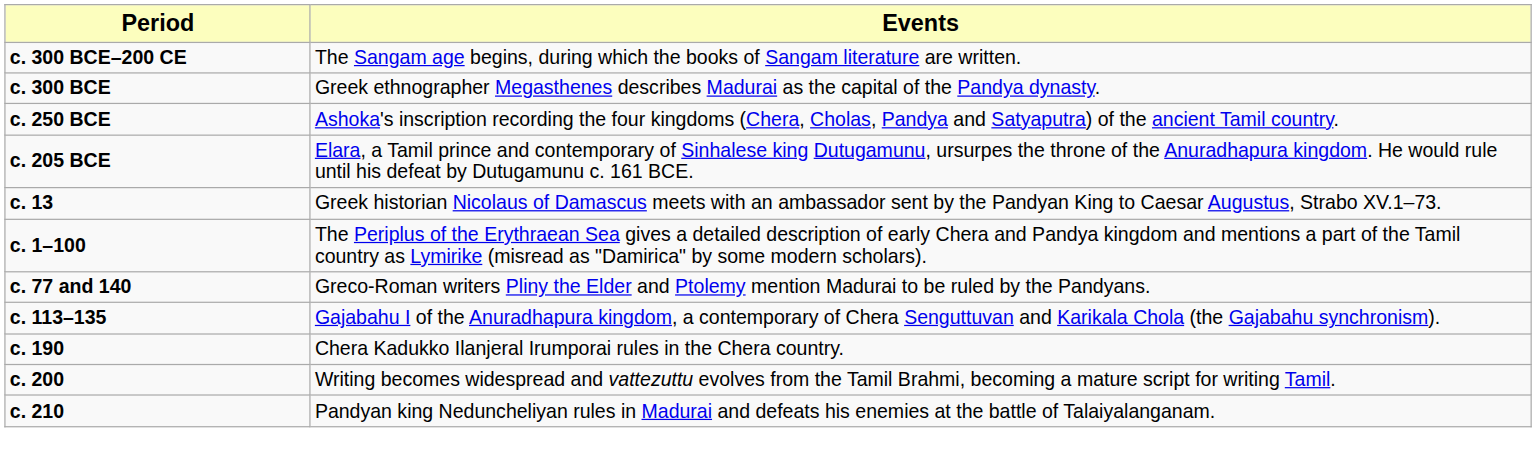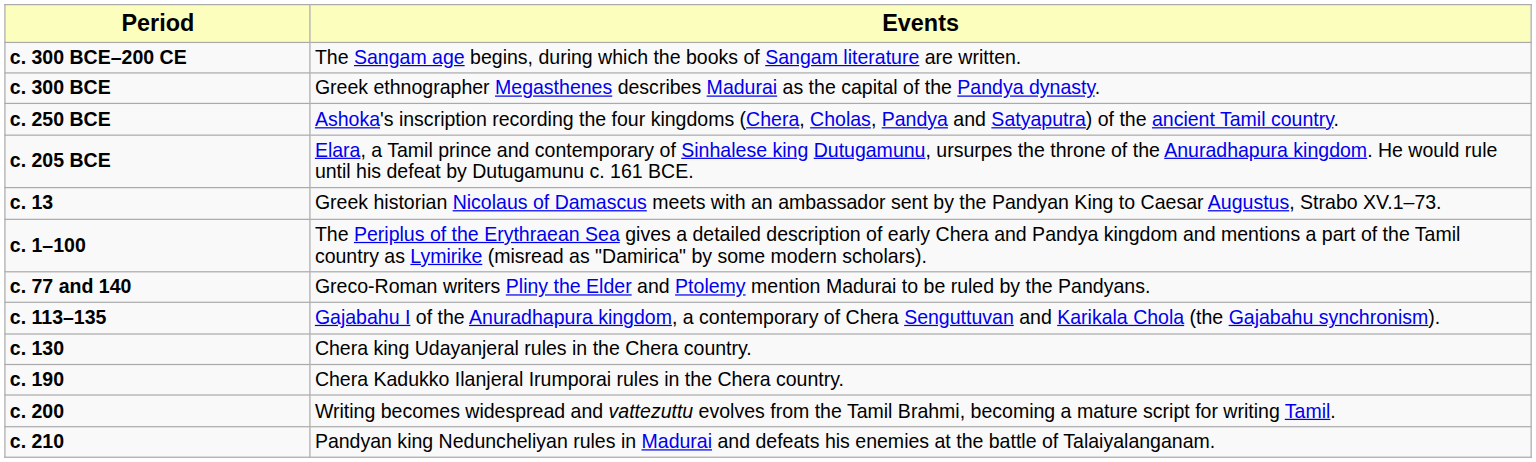+ row: c. 130 | Chera king Udayanjeral rules in the Chera country.
